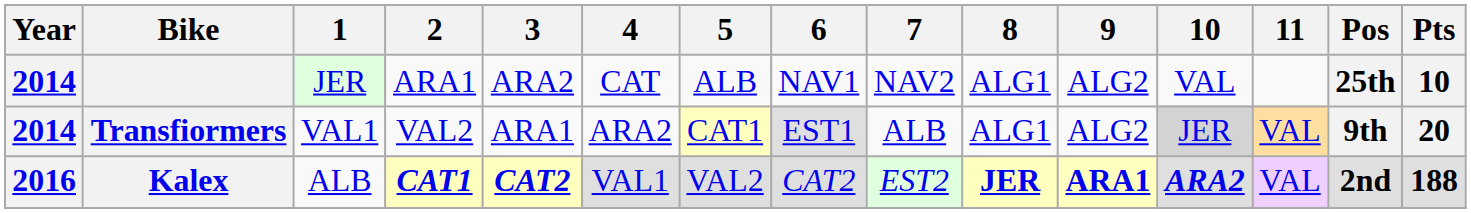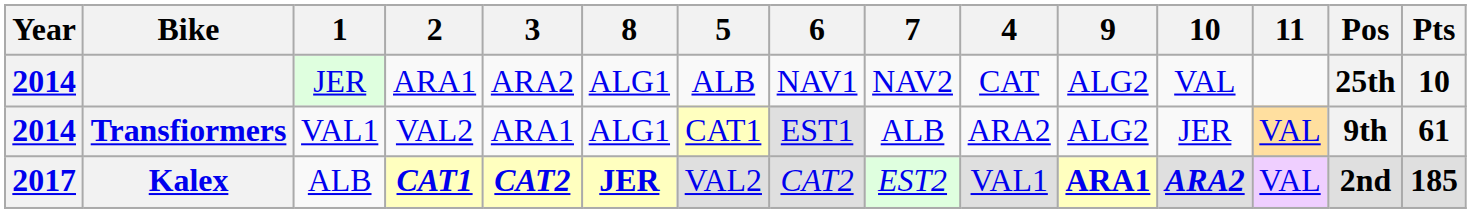columns swapped: 4 <-> 8
Transfiormers | 10: lightgrey background -> no background
Transfiormers | Pts: 20 -> 61
Kalex | Year: 2016 -> 2017
Kalex | Pts: 188 -> 185
